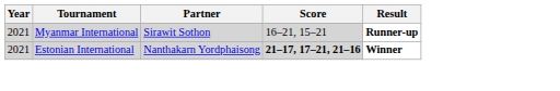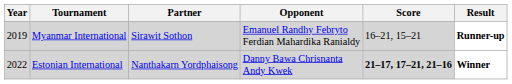+ column: Opponent | Emanuel Randhy Febryto Ferdian Mahardika Ranialdy | Danny Bawa Chrisnanta Andy Kwek
Myanmar International | Year: 2021 -> 2019
Estonian International | Year: 2021 -> 2022
